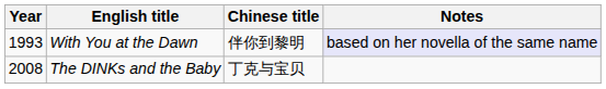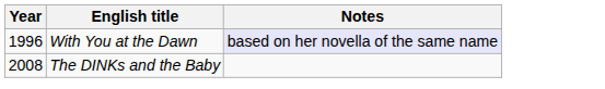- column: Chinese title | 伴你到黎明 | 丁克与宝贝
With You at the Dawn | Year: 1993 -> 1996
